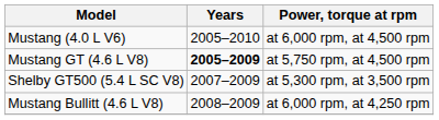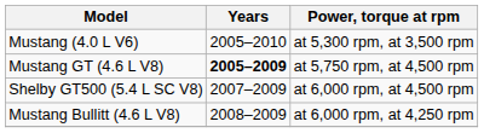Mustang (4.0 L V6) | Power, torque at rpm: at 6,000 rpm, at 4,500 rpm -> at 5,300 rpm, at 3,500 rpm
Shelby GT500 (5.4 L SC V8) | Power, torque at rpm: at 5,300 rpm, at 3,500 rpm -> at 6,000 rpm, at 4,500 rpm
